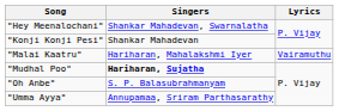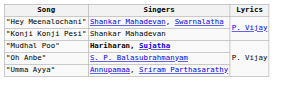- row: "Malai Kaatru" | Hariharan, Mahalakshmi Iyer | Vairamuthu
